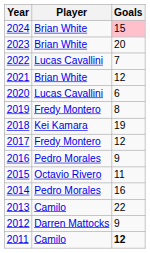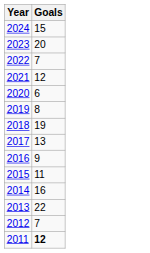- column: Player | Brian White | Brian White | Lucas Cavallini | Brian White | Lucas Cavallini | Fredy Montero | Kei Kamara | Fredy Montero | Pedro Morales | Octavio Rivero | Pedro Morales | Camilo | Darren Mattocks | Camilo
2024 | Goals: pink background -> no background
2017 | Goals: 12 -> 13
2012 | Goals: 9 -> 7
